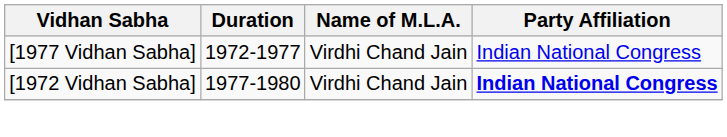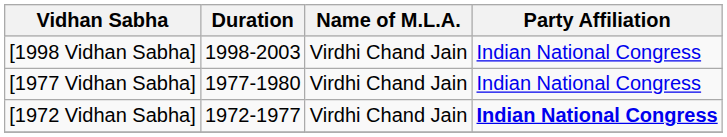+ row: [1998 Vidhan Sabha] | 1998-2003 | Virdhi Chand Jain | Indian National Congress
[1977 Vidhan Sabha] | Duration: 1972-1977 -> 1977-1980
[1972 Vidhan Sabha] | Duration: 1977-1980 -> 1972-1977
